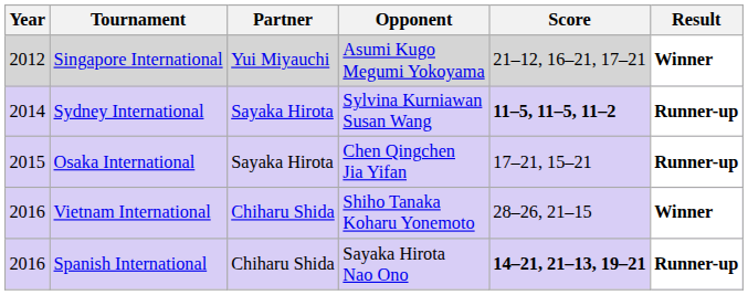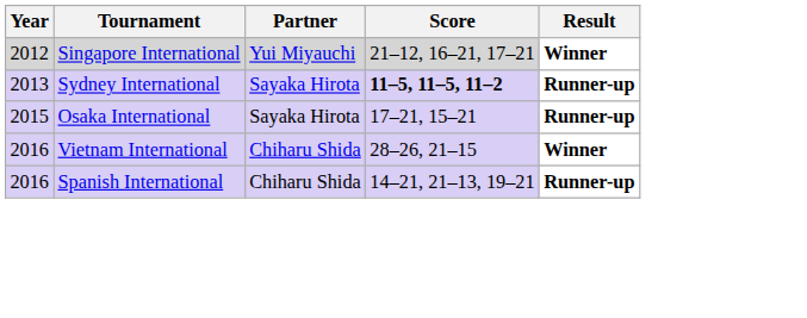- column: Opponent | Asumi Kugo Megumi Yokoyama | Sylvina Kurniawan Susan Wang | Chen Qingchen Jia Yifan | Shiho Tanaka Koharu Yonemoto | Sayaka Hirota Nao Ono
Sydney International | Year: 2014 -> 2013
Spanish International | Score: bold -> normal
